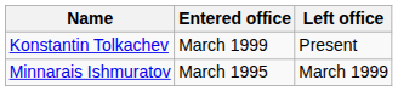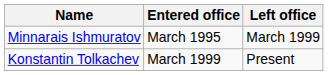rows swapped: Minnarais Ishmuratov <-> Konstantin Tolkachev
